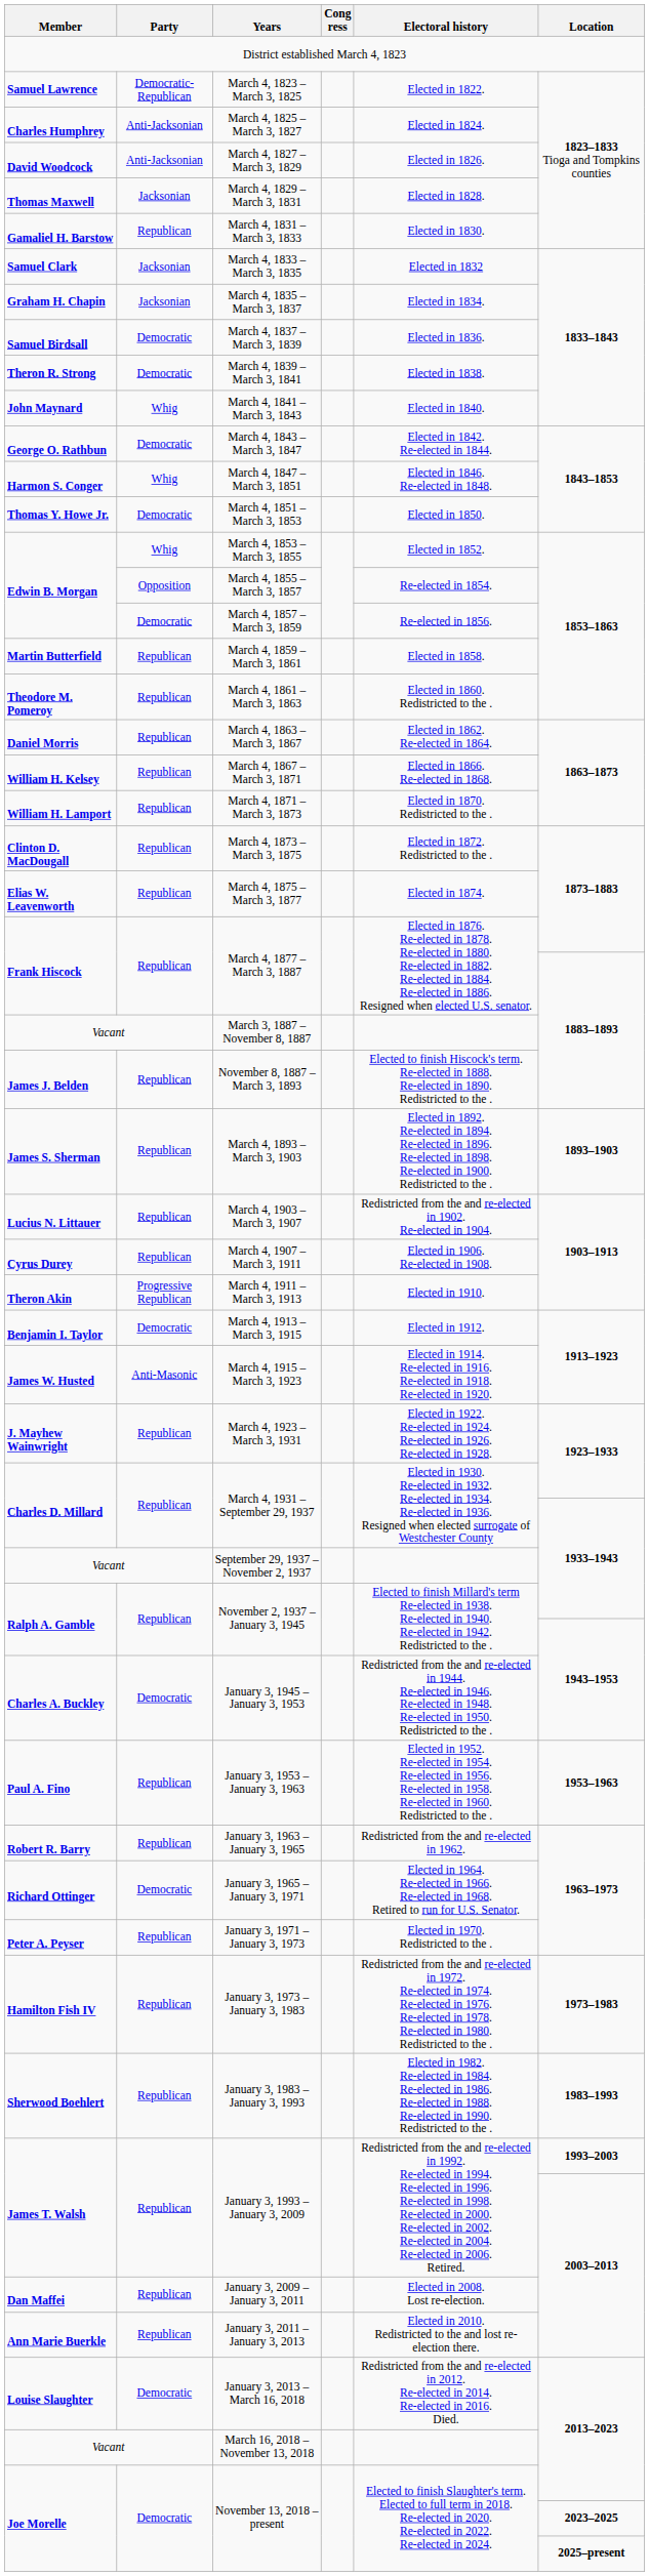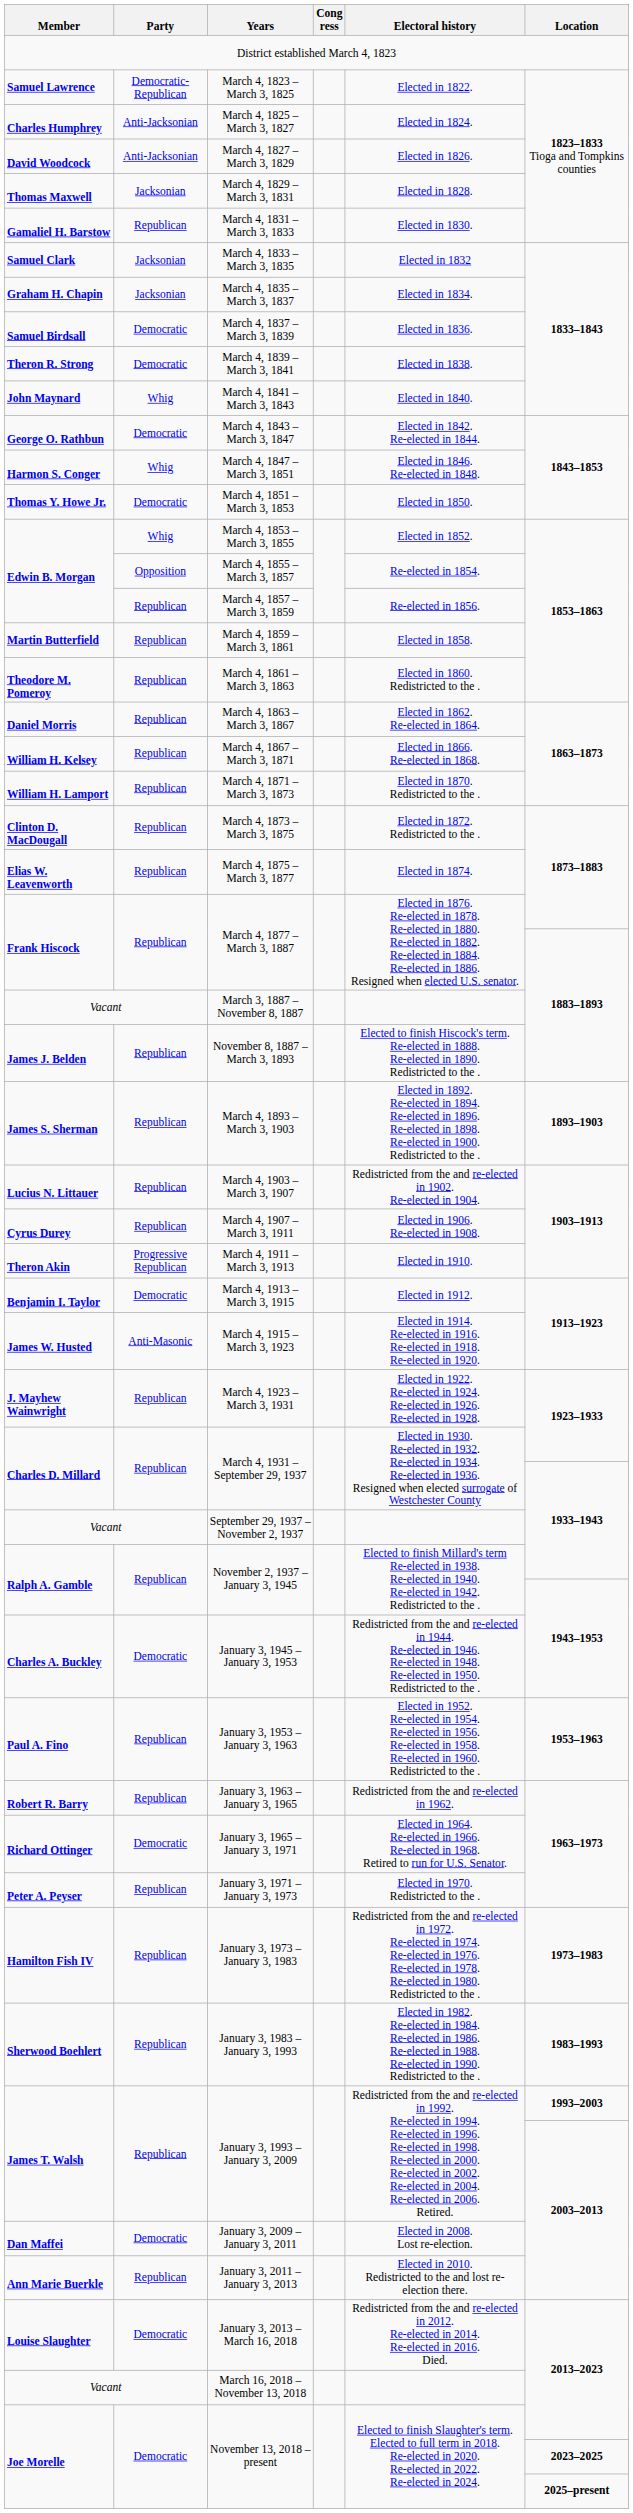March 4, 1857 – March 3, 1859 | Party: Democratic -> Republican
January 3, 2009 – January 3, 2011 | Party: Republican -> Democratic
